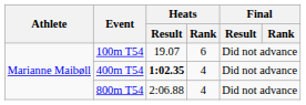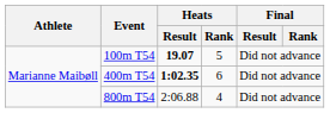100m T54 | Heats / Result: normal -> bold
100m T54 | Heats / Rank: 6 -> 5
400m T54 | Heats / Rank: 4 -> 6
